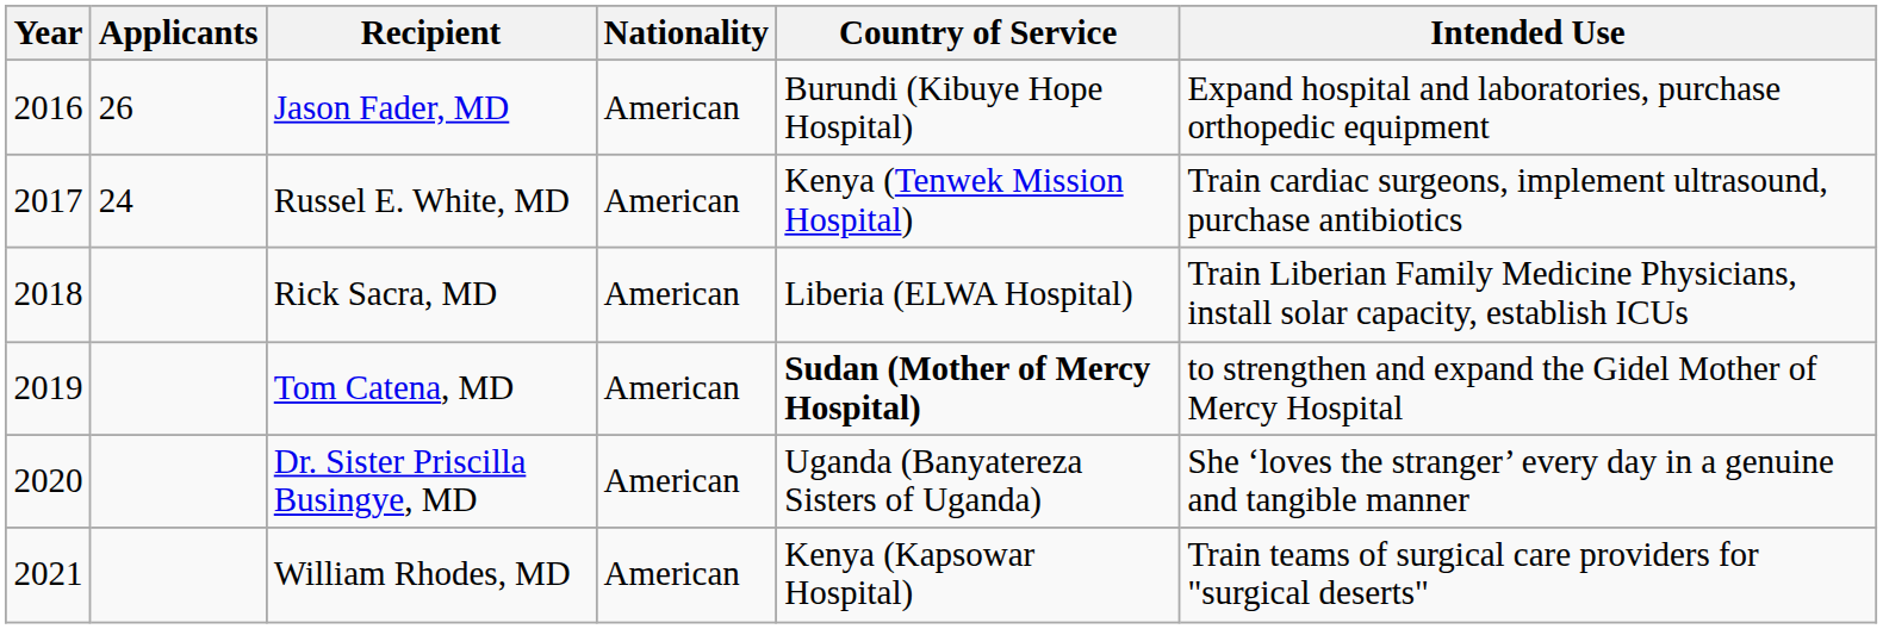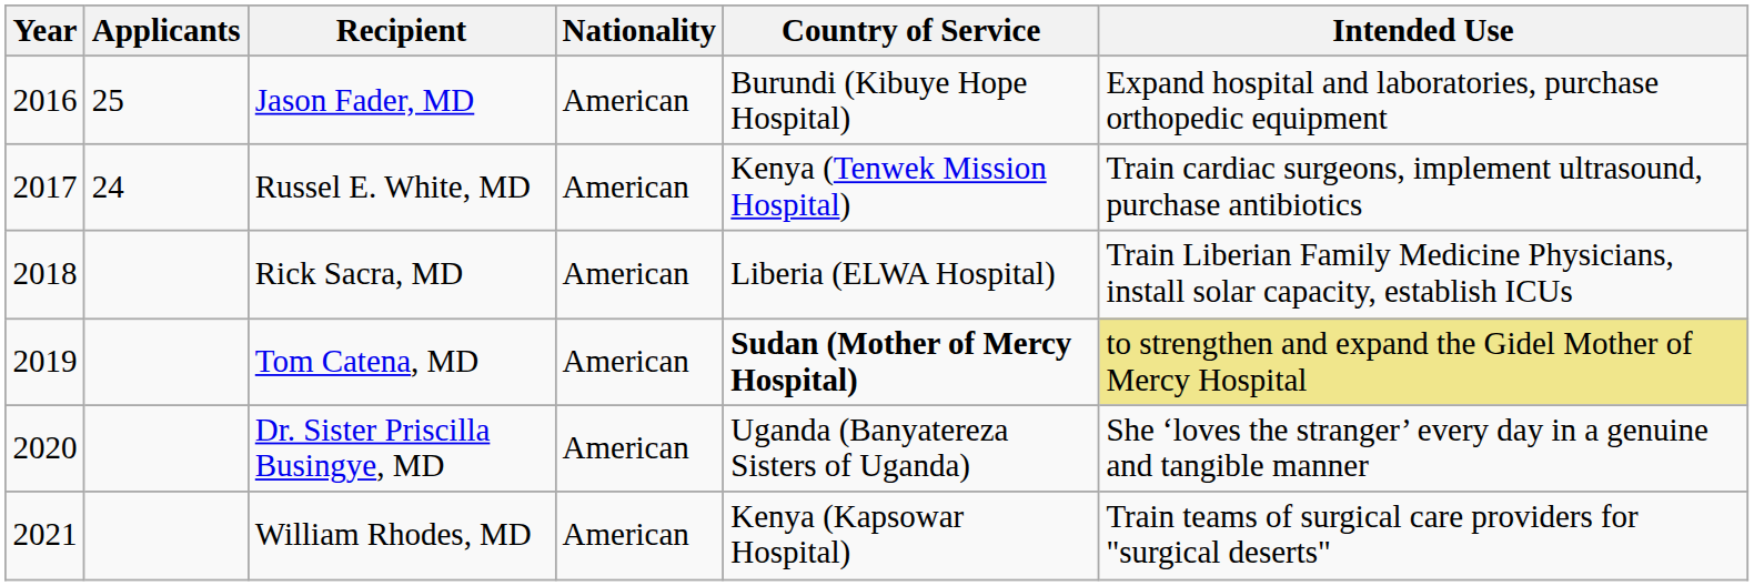Jason Fader, MD | Applicants: 26 -> 25
Tom Catena, MD | Intended Use: no background -> khaki background
